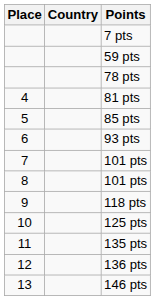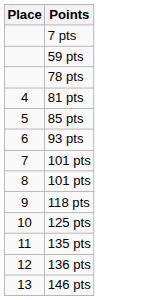- column: Country
